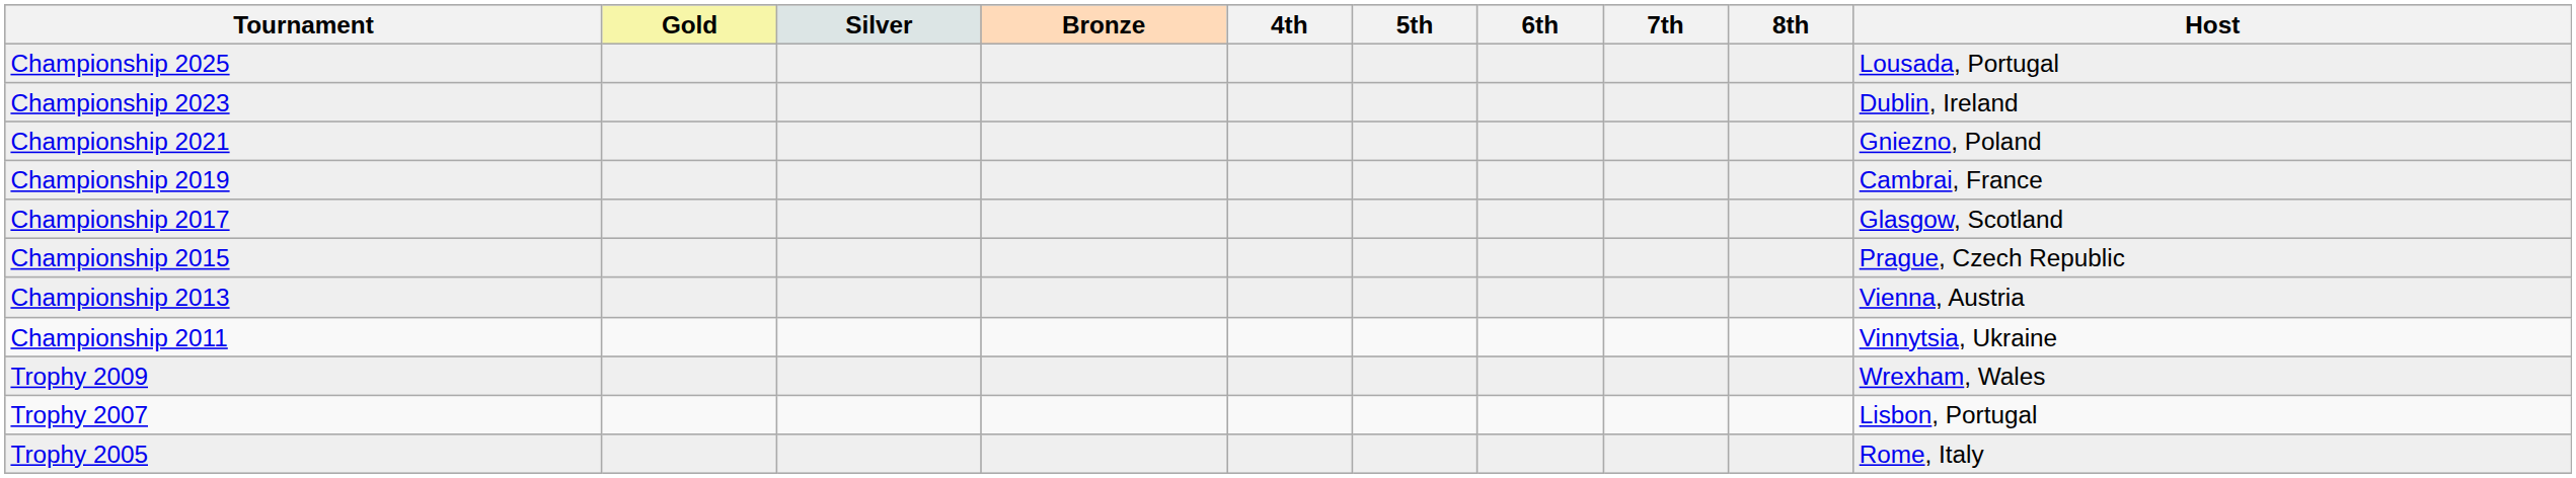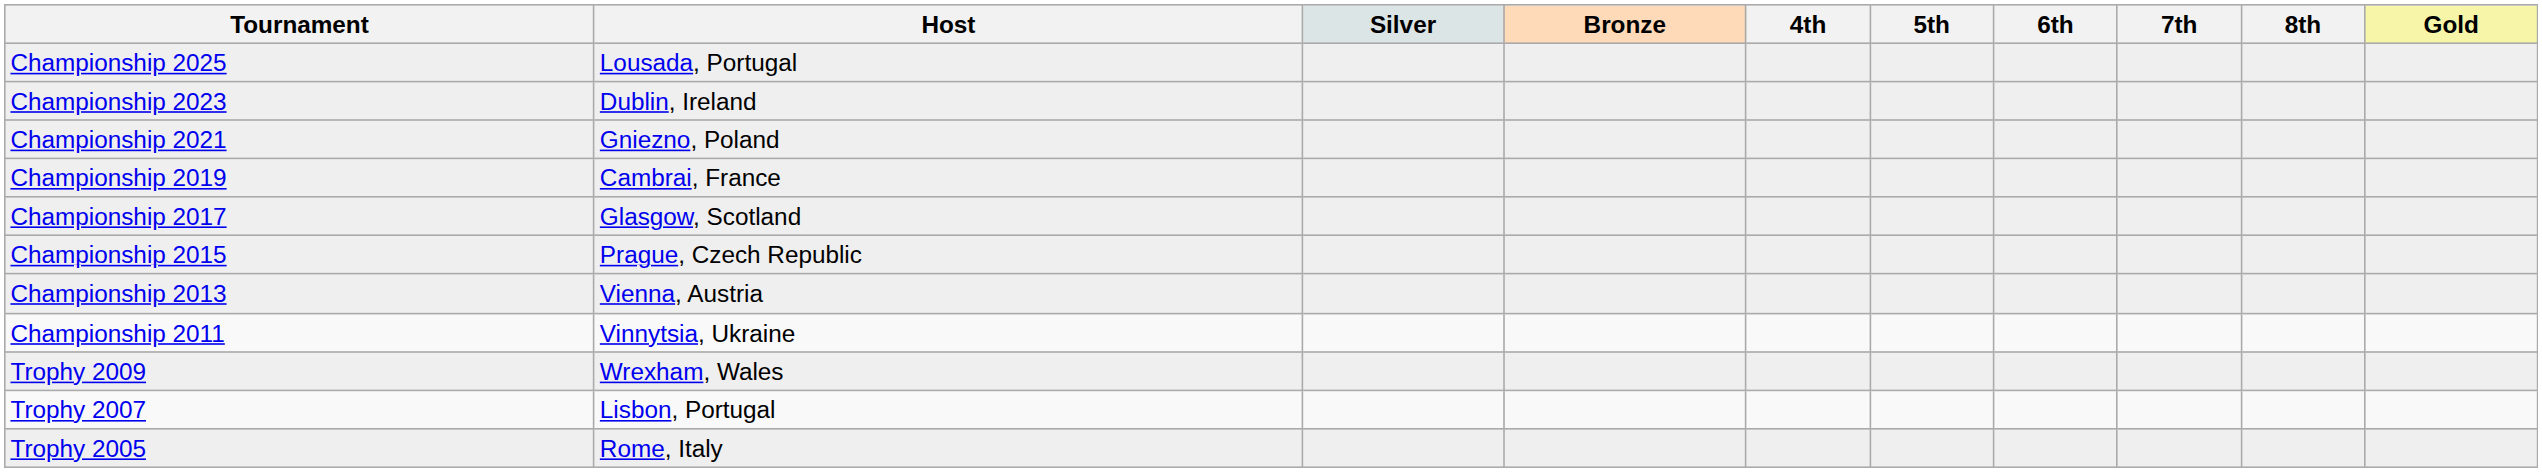columns swapped: Gold <-> Host
